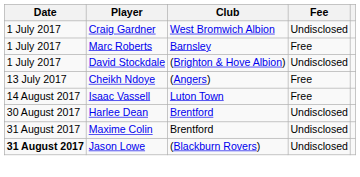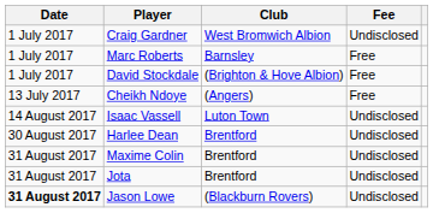David Stockdale | Fee: Undisclosed -> Free
Isaac Vassell | Fee: Free -> Undisclosed
+ row: 31 August 2017 | Jota | Brentford | Undisclosed
